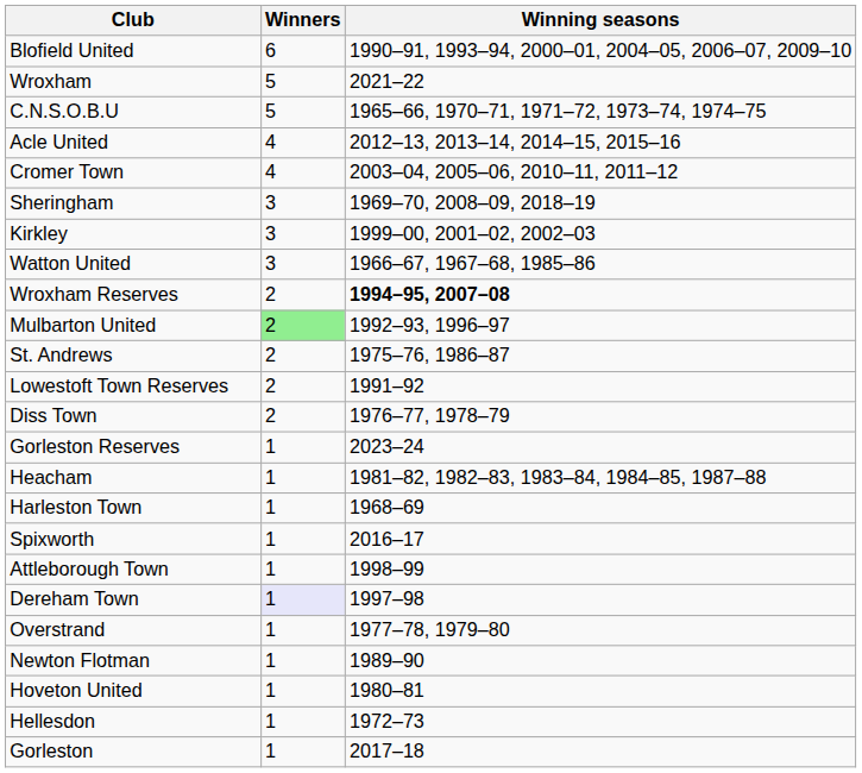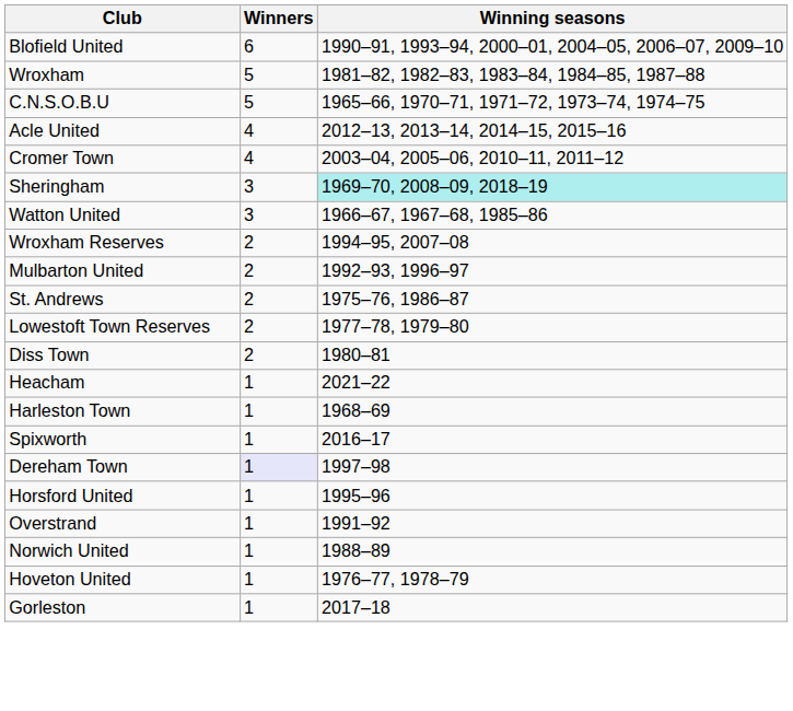Wroxham | Winning seasons: 2021–22 -> 1981–82, 1982–83, 1983–84, 1984–85, 1987–88
Sheringham | Winning seasons: no background -> paleturquoise background
- row: Kirkley | 3 | 1999–00, 2001–02, 2002–03
Wroxham Reserves | Winning seasons: bold -> normal
Mulbarton United | Winners: lightgreen background -> no background
Lowestoft Town Reserves | Winning seasons: 1991–92 -> 1977–78, 1979–80
Diss Town | Winning seasons: 1976–77, 1978–79 -> 1980–81
- row: Gorleston Reserves | 1 | 2023–24
Heacham | Winning seasons: 1981–82, 1982–83, 1983–84, 1984–85, 1987–88 -> 2021–22
- row: Attleborough Town | 1 | 1998–99
+ row: Horsford United | 1 | 1995–96
Overstrand | Winning seasons: 1977–78, 1979–80 -> 1991–92
- row: Newton Flotman | 1 | 1989–90
+ row: Norwich United | 1 | 1988–89
Hoveton United | Winning seasons: 1980–81 -> 1976–77, 1978–79
- row: Hellesdon | 1 | 1972–73
